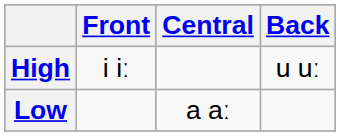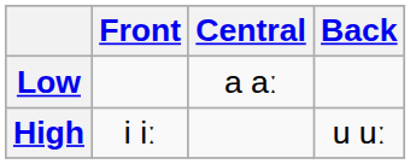rows swapped: High <-> Low
